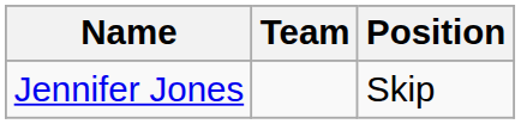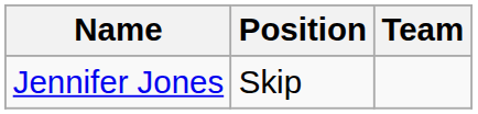columns swapped: Position <-> Team
